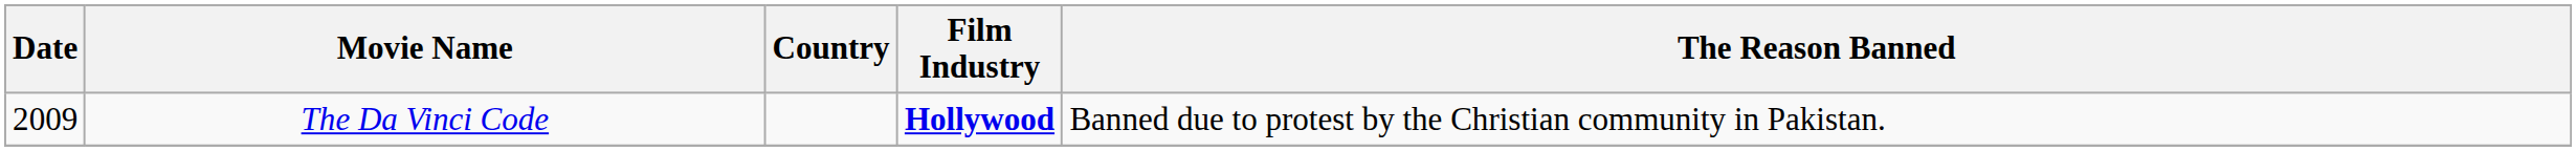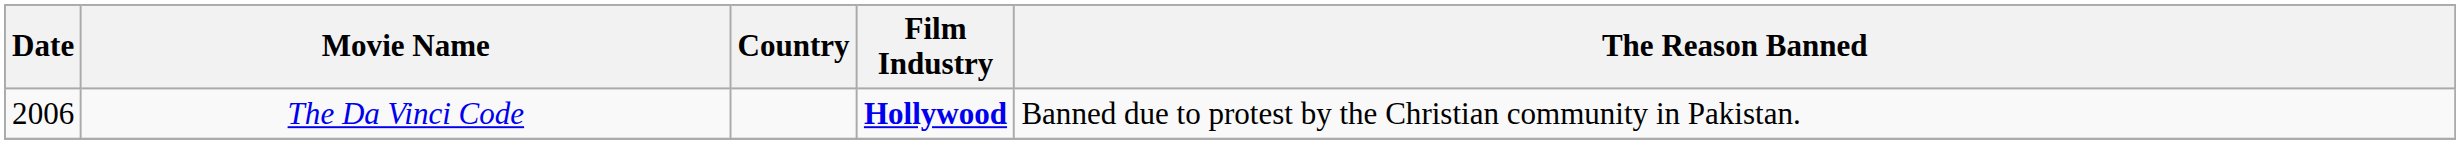The Da Vinci Code | Date: 2009 -> 2006
